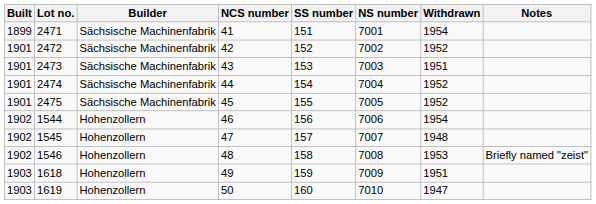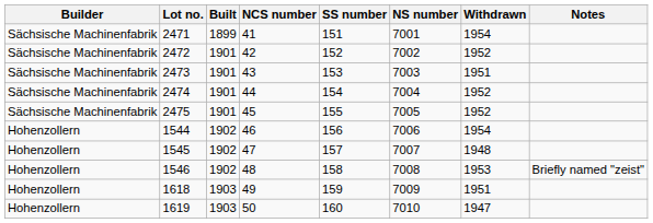columns swapped: Builder <-> Built
